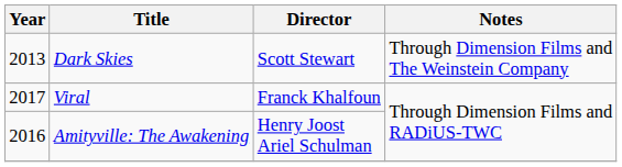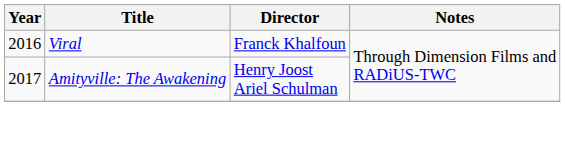- row: 2013 | Dark Skies | Scott Stewart | Through Dimension Films and The Weinstein Company
Viral | Year: 2017 -> 2016
Amityville: The Awakening | Year: 2016 -> 2017
